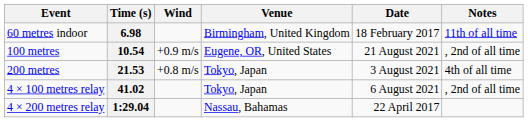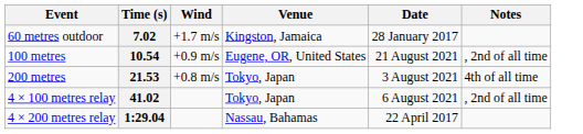+ row: 60 metres outdoor | 7.02 | +1.7 m/s | Kingston, Jamaica | 28 January 2017
- row: 60 metres indoor | 6.98 | Birmingham, United Kingdom | 18 February 2017 | 11th of all time
